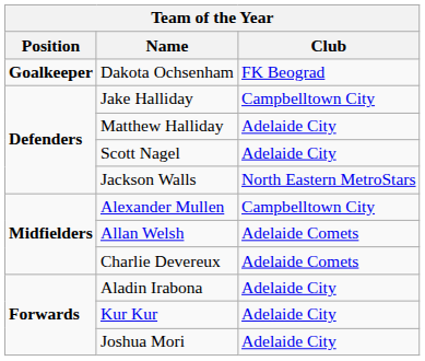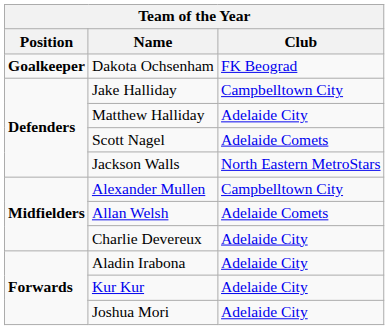Scott Nagel | Club: Adelaide City -> Adelaide Comets
Charlie Devereux | Club: Adelaide Comets -> Adelaide City
